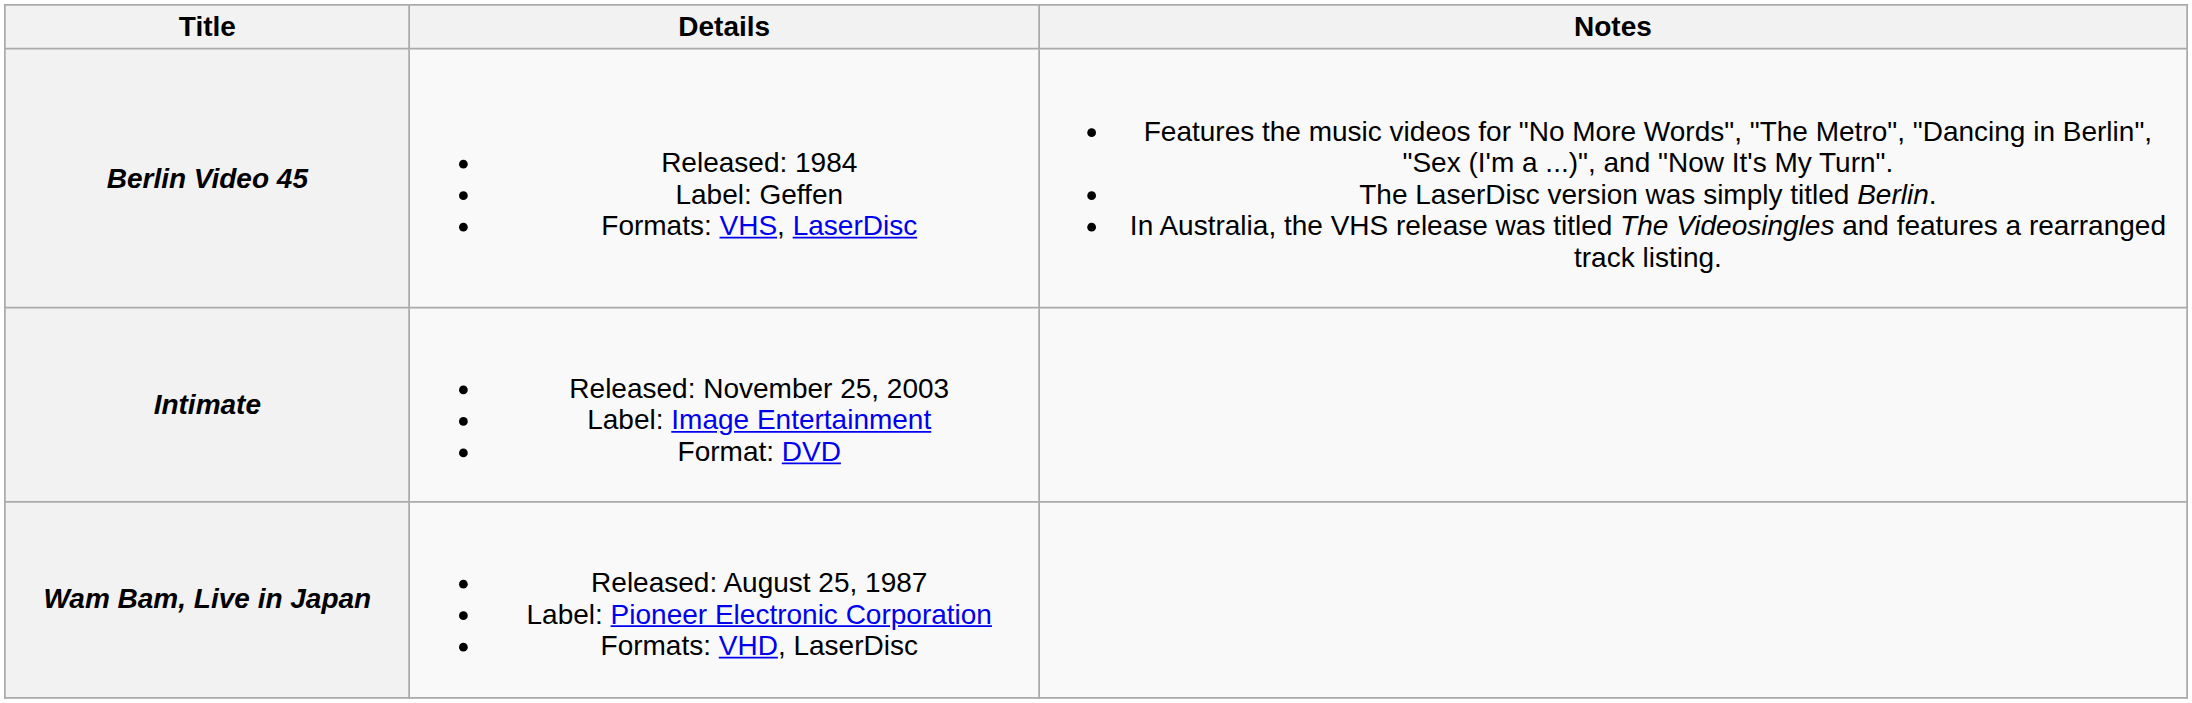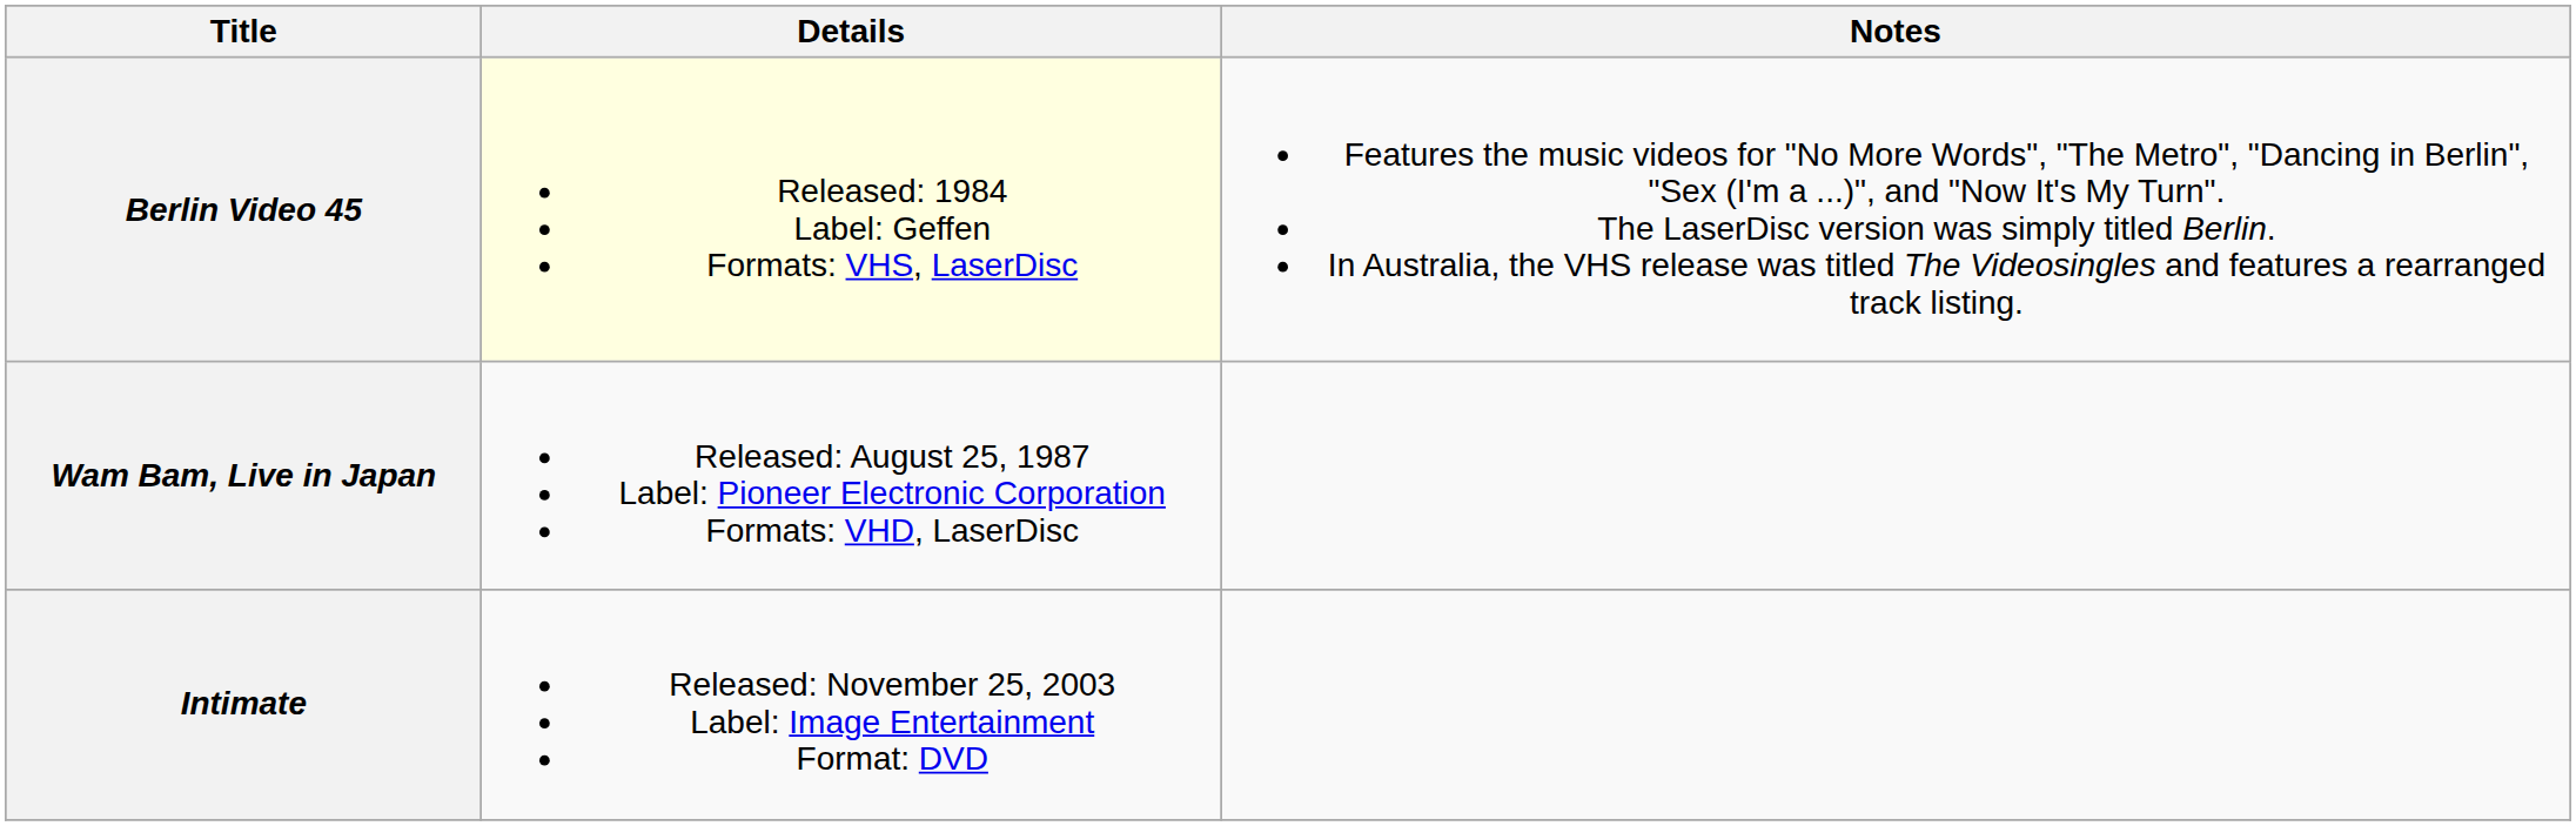Berlin Video 45 | Details: no background -> lightyellow background
rows swapped: Wam Bam, Live in Japan <-> Intimate
